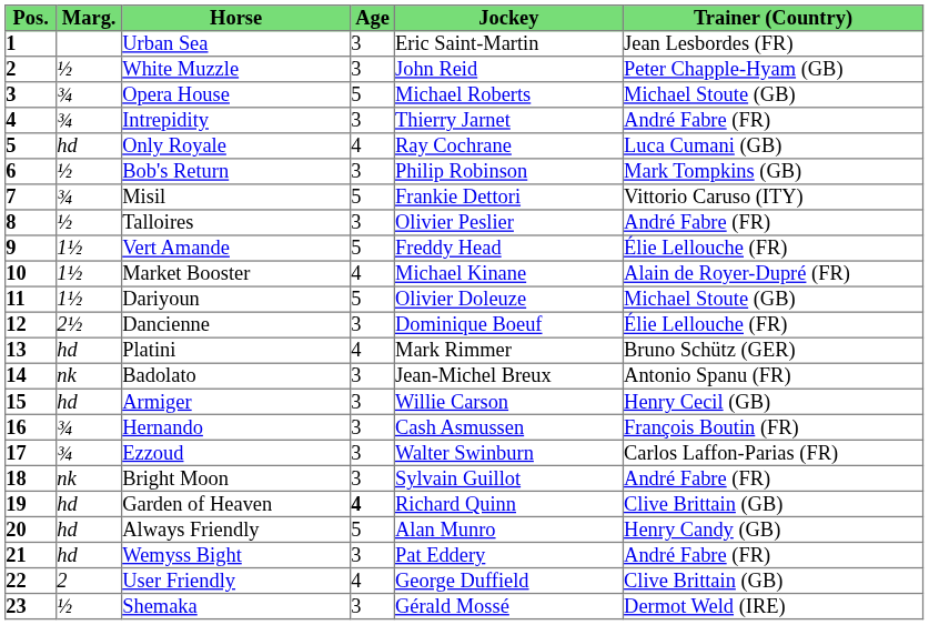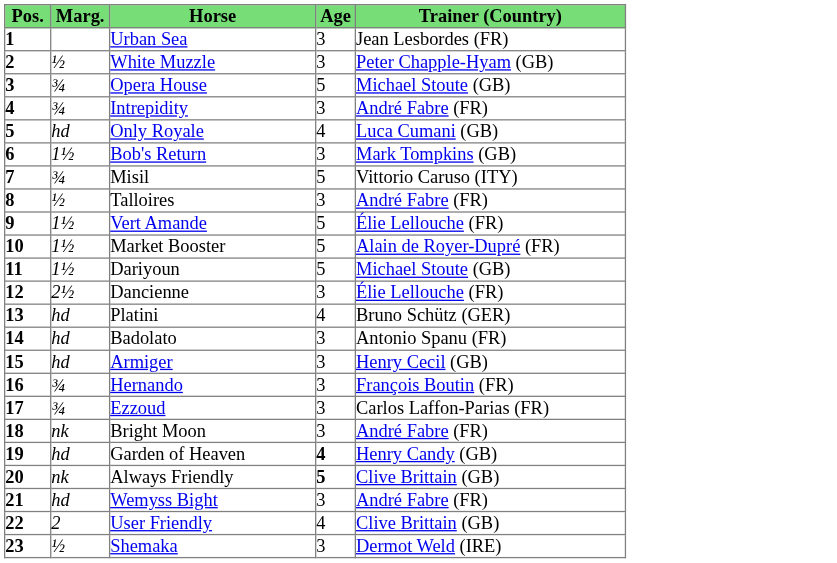- column: Jockey | Eric Saint-Martin | John Reid | Michael Roberts | Thierry Jarnet | Ray Cochrane | Philip Robinson | Frankie Dettori | Olivier Peslier | Freddy Head | Michael Kinane | Olivier Doleuze | Dominique Boeuf | Mark Rimmer | Jean-Michel Breux | Willie Carson | Cash Asmussen | Walter Swinburn | Sylvain Guillot | Richard Quinn | Alan Munro | Pat Eddery | George Duffield | Gérald Mossé
Bob's Return | Marg.: ½ -> 1½
Market Booster | Age: 4 -> 5
Badolato | Marg.: nk -> hd
Garden of Heaven | Trainer (Country): Clive Brittain (GB) -> Henry Candy (GB)
Always Friendly | Marg.: hd -> nk
Always Friendly | Age: normal -> bold
Always Friendly | Trainer (Country): Henry Candy (GB) -> Clive Brittain (GB)
